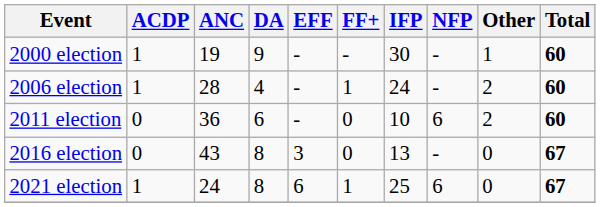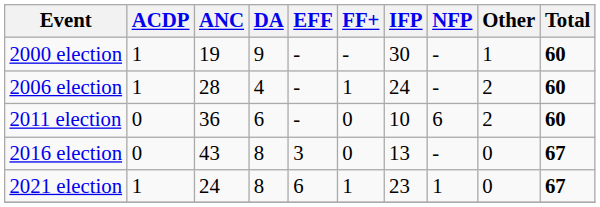2021 election | IFP: 25 -> 23
2021 election | NFP: 6 -> 1
